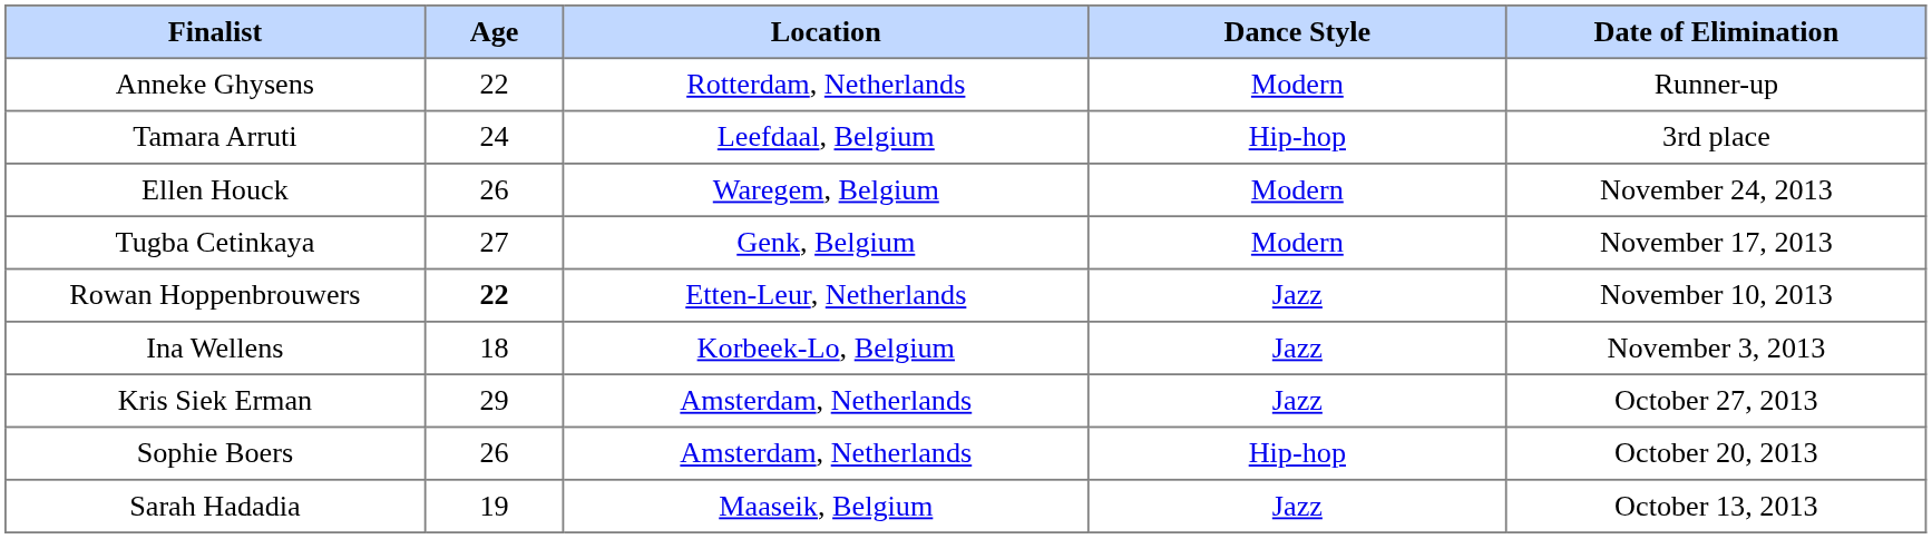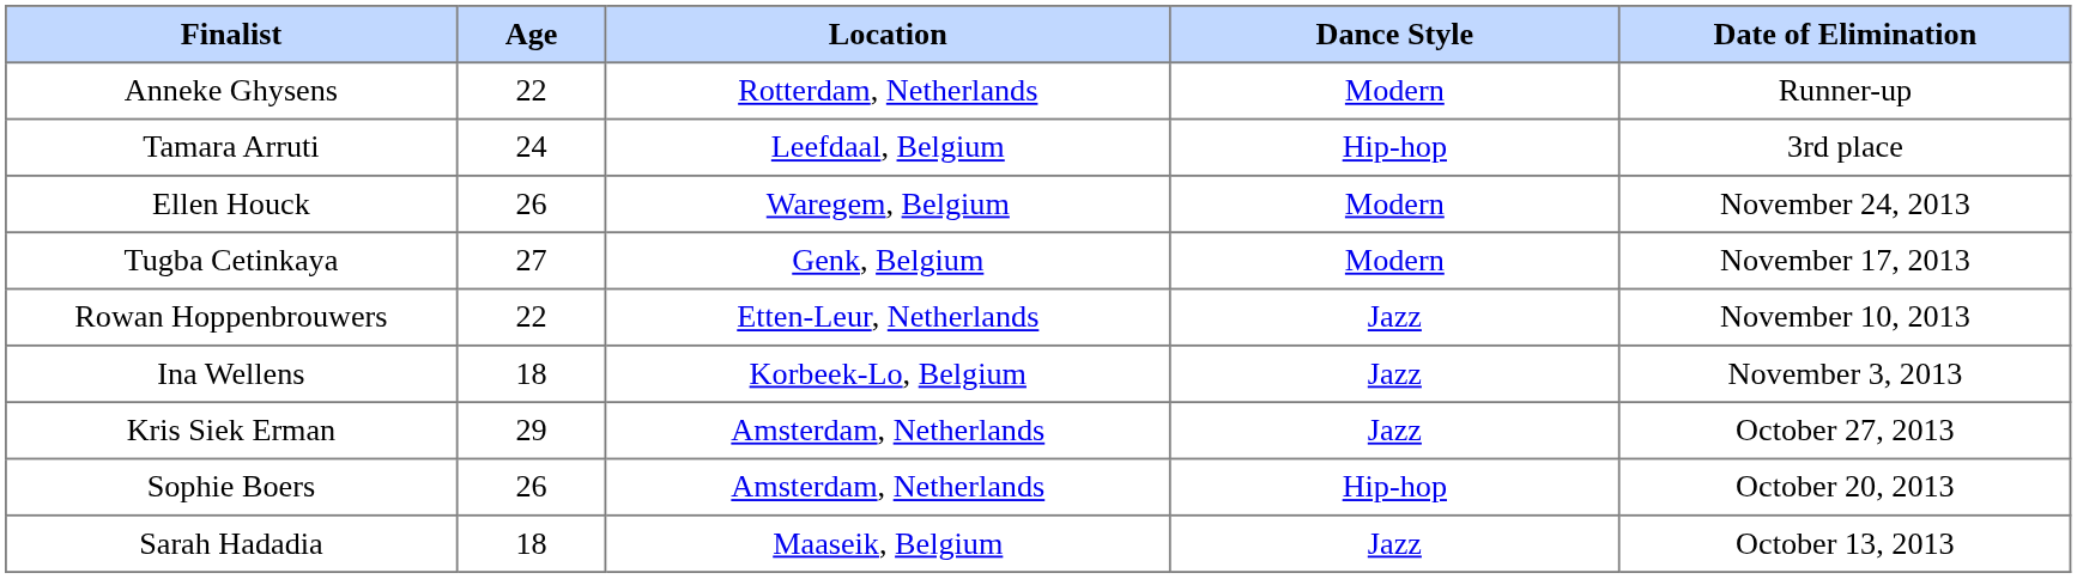Rowan Hoppenbrouwers | Age: bold -> normal
Sarah Hadadia | Age: 19 -> 18
